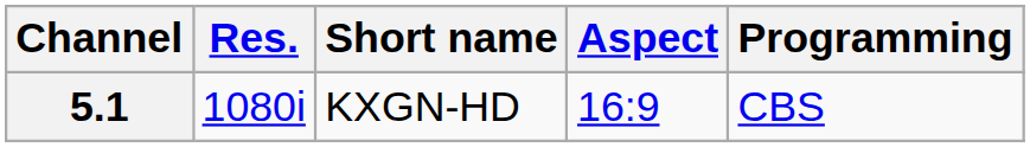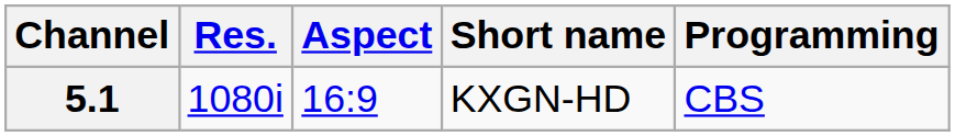columns swapped: Aspect <-> Short name
